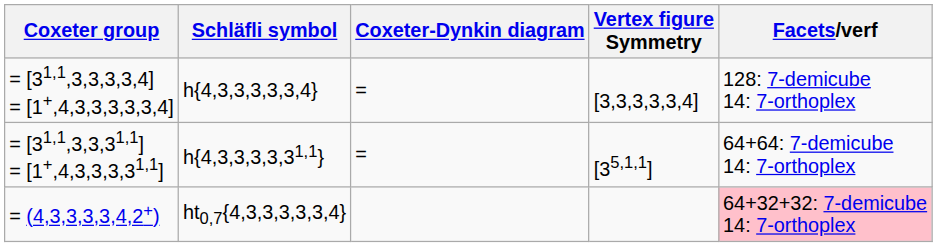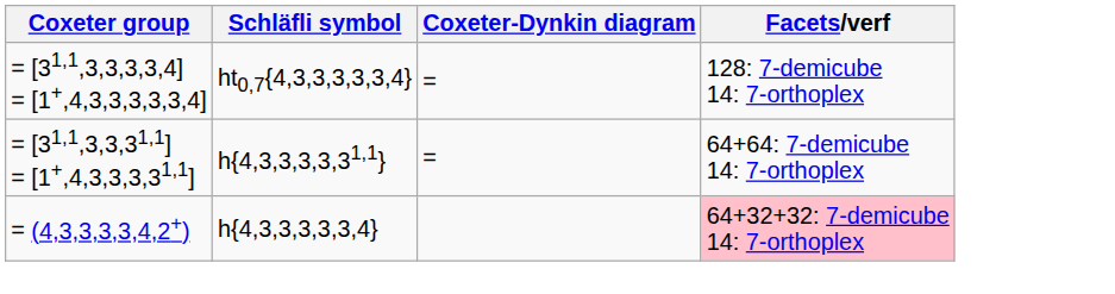- column: Vertex figure Symmetry | [3,3,3,3,3,4] | [35,1,1]
= [31,1,3,3,3,3,4] = [1+,4,3,3,3,3,3,4] | Schläfli symbol: h{4,3,3,3,3,3,4} -> ht0,7{4,3,3,3,3,3,4}
= (4,3,3,3,3,4,2+) | Schläfli symbol: ht0,7{4,3,3,3,3,3,4} -> h{4,3,3,3,3,3,4}
